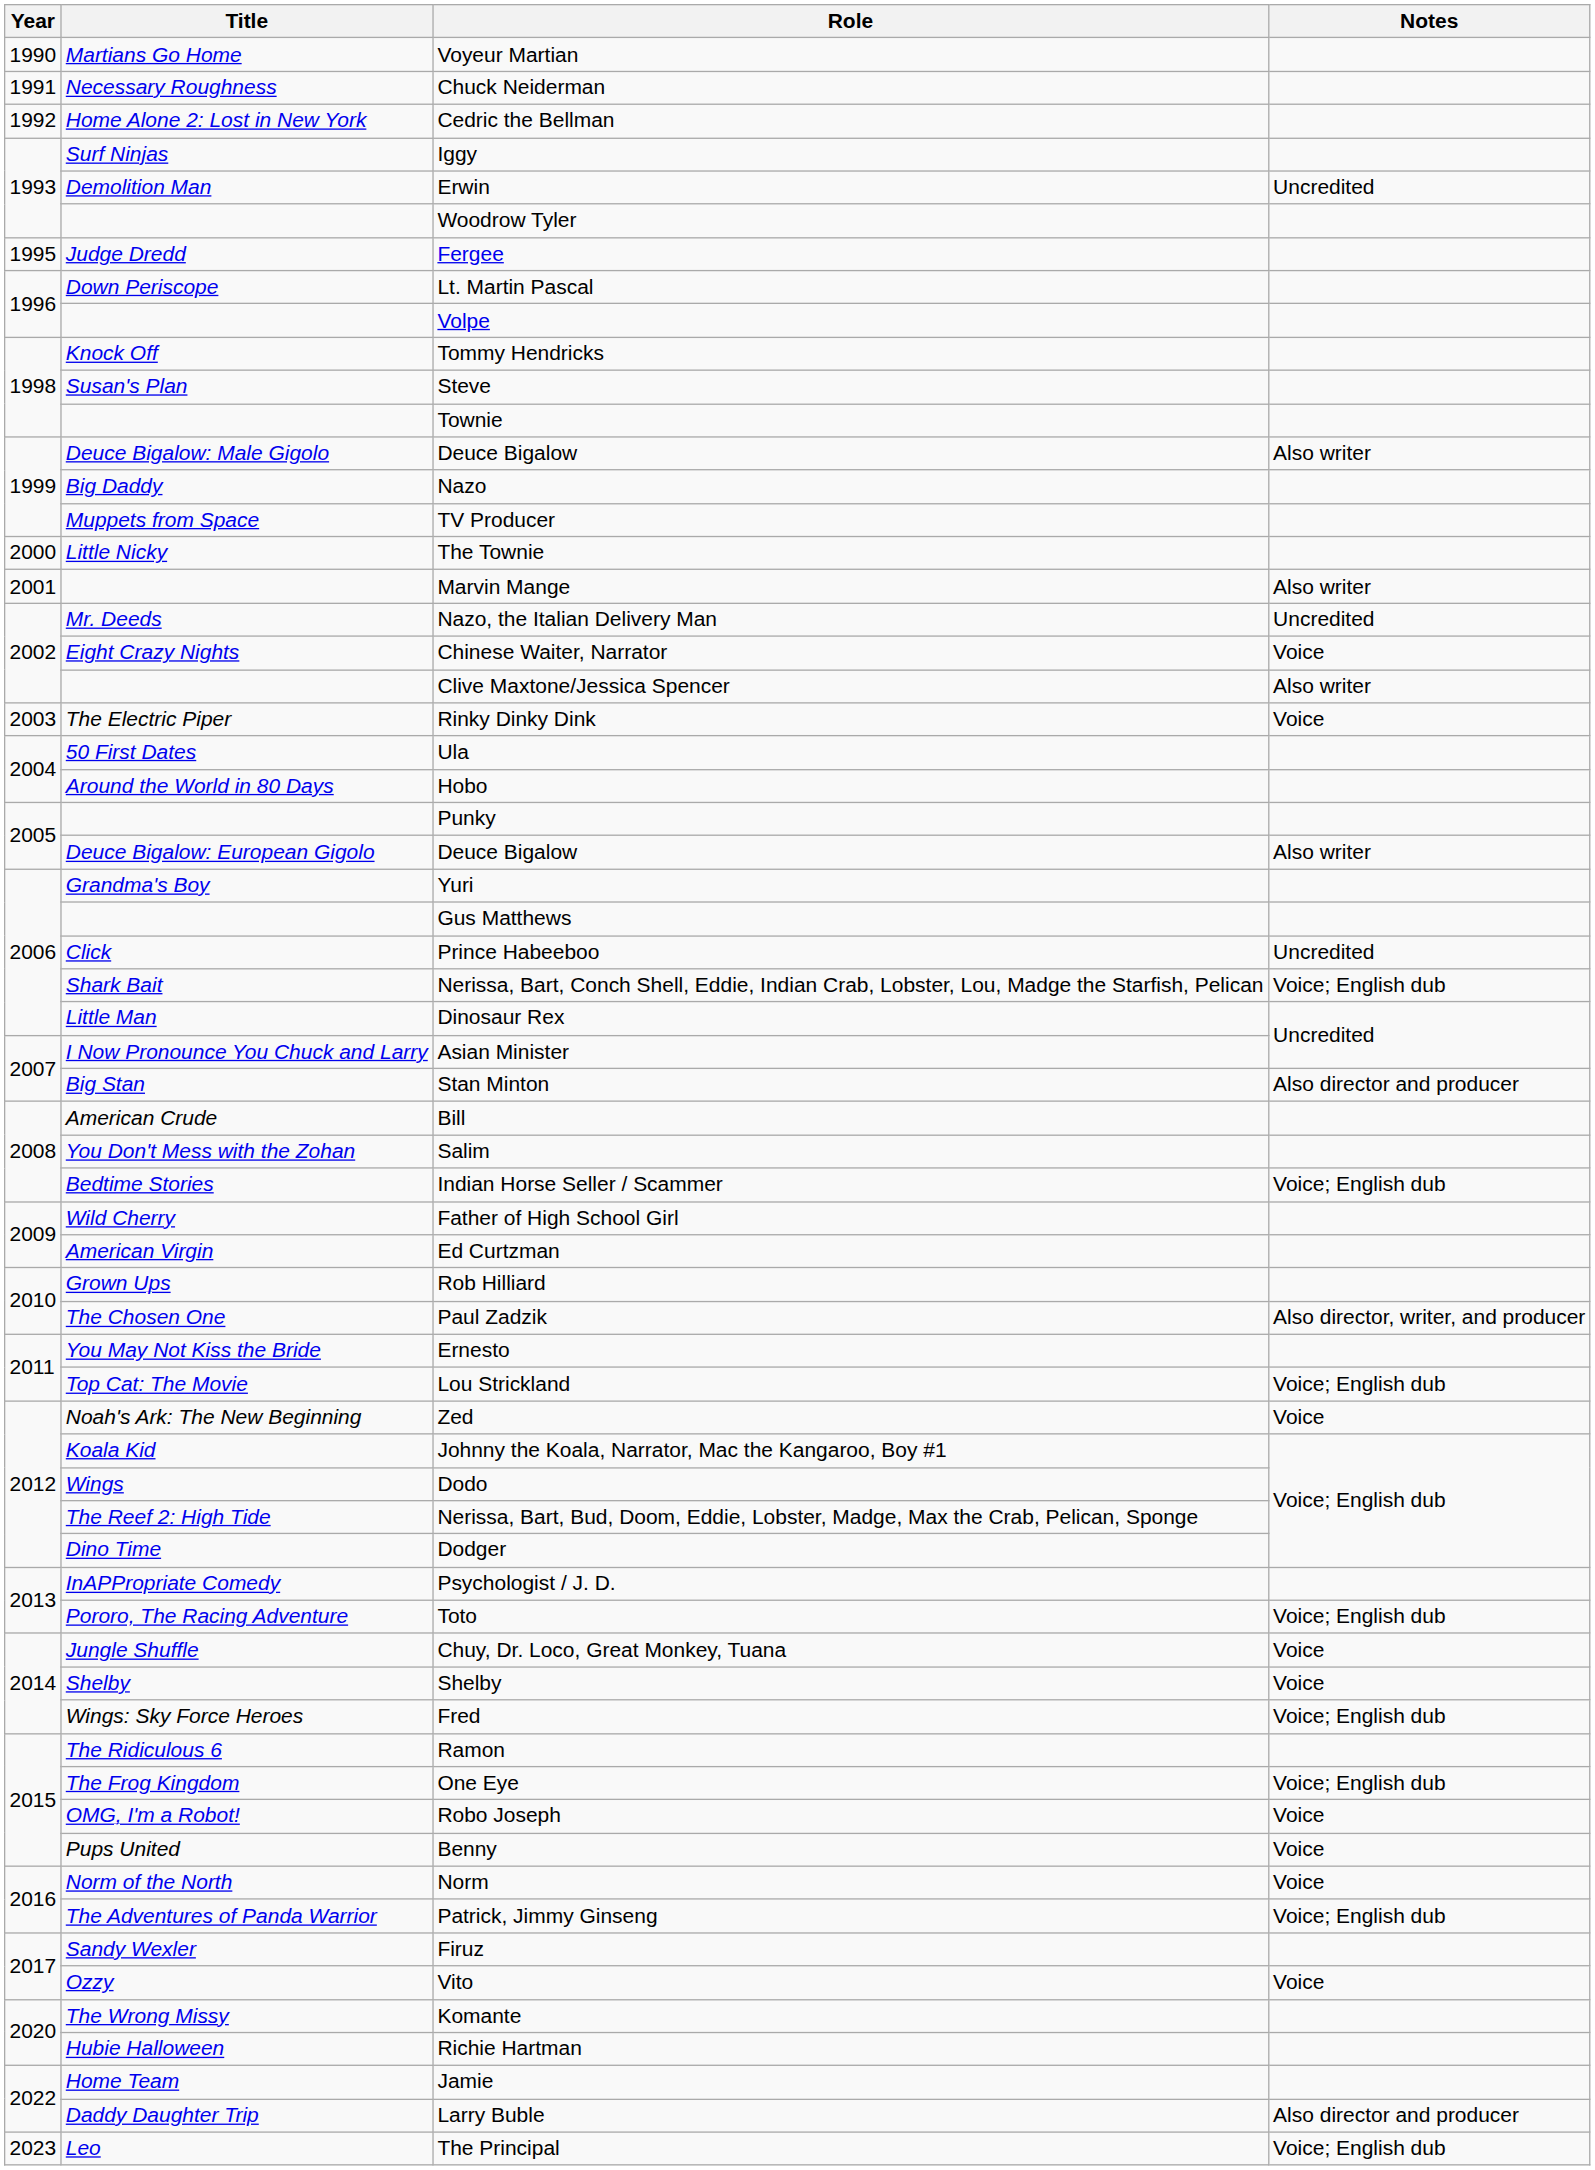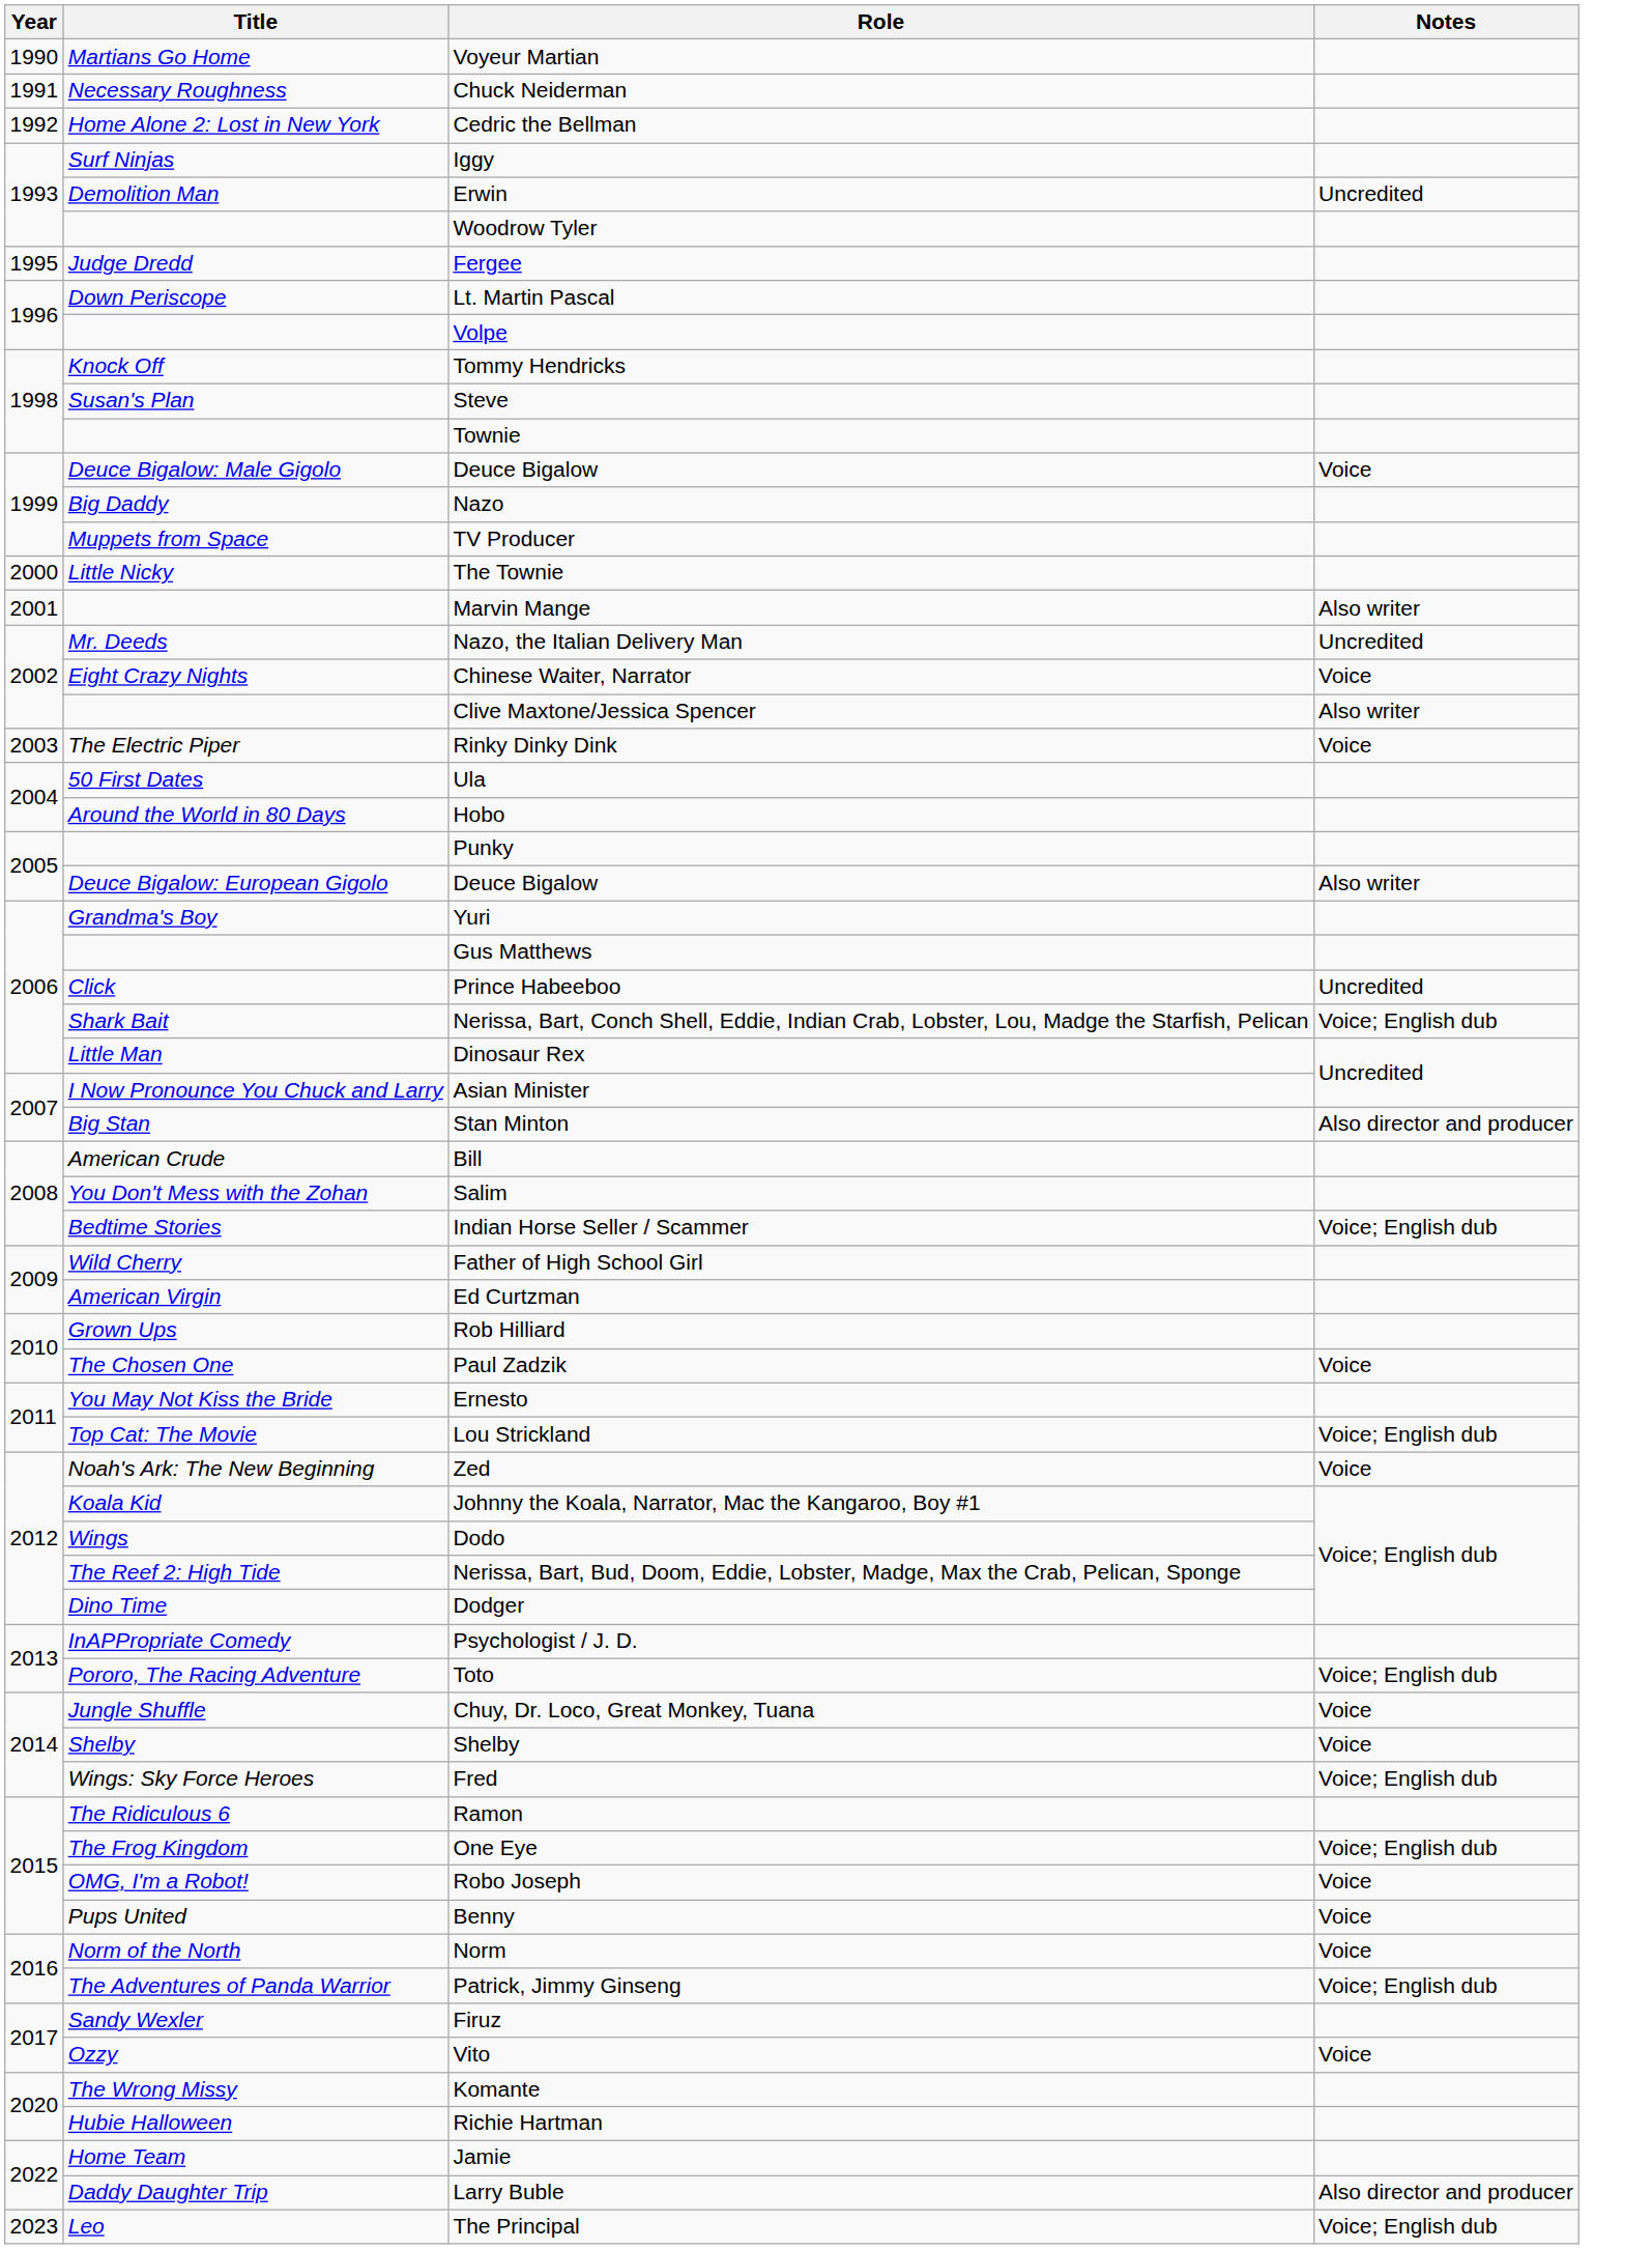Deuce Bigalow: Male Gigolo / Deuce Bigalow | Notes: Also writer -> Voice
Paul Zadzik | Notes: Also director, writer, and producer -> Voice
